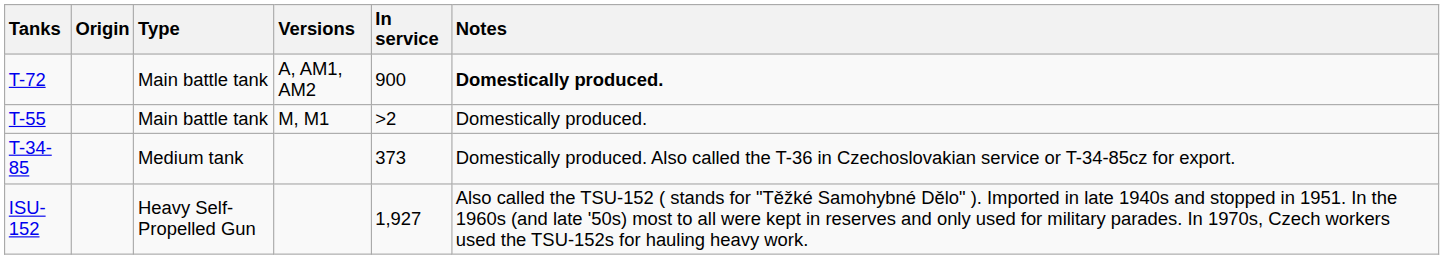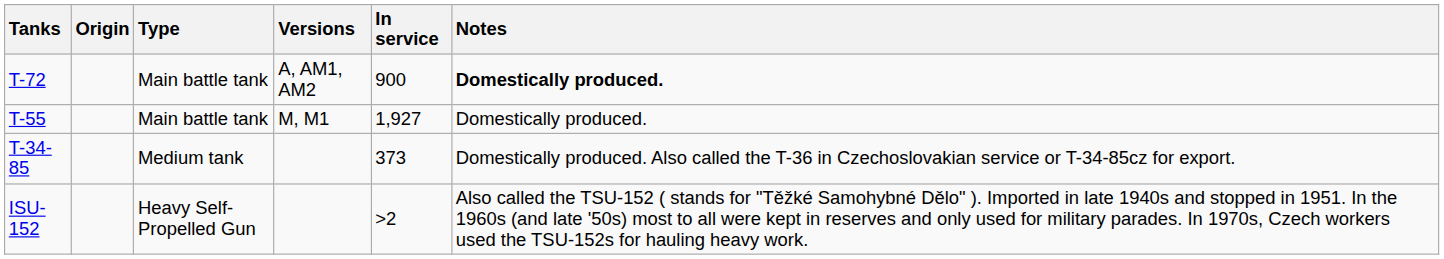T-55 | In service: >2 -> 1,927
ISU-152 | In service: 1,927 -> >2
